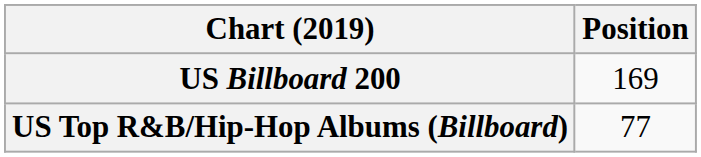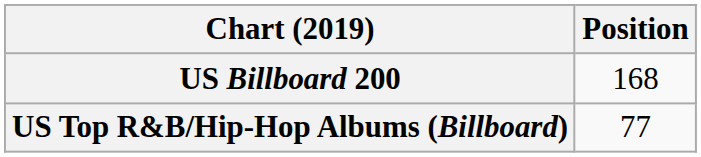US Billboard 200 | Position: 169 -> 168
